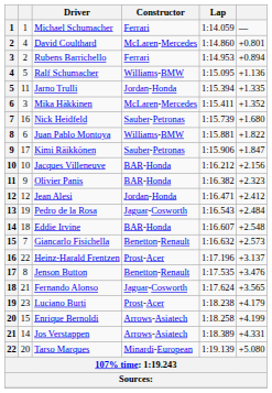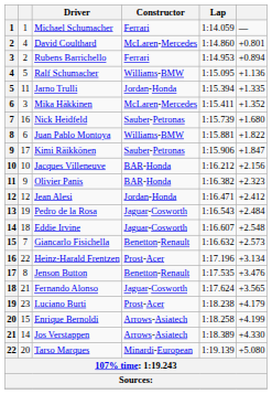Eddie Irvine | Constructor: BAR-Honda -> Jaguar-Cosworth
Heinz-Harald Frentzen | column 6: +3.137 -> +3.134
Jos Verstappen | column 6: +4.331 -> +4.330
